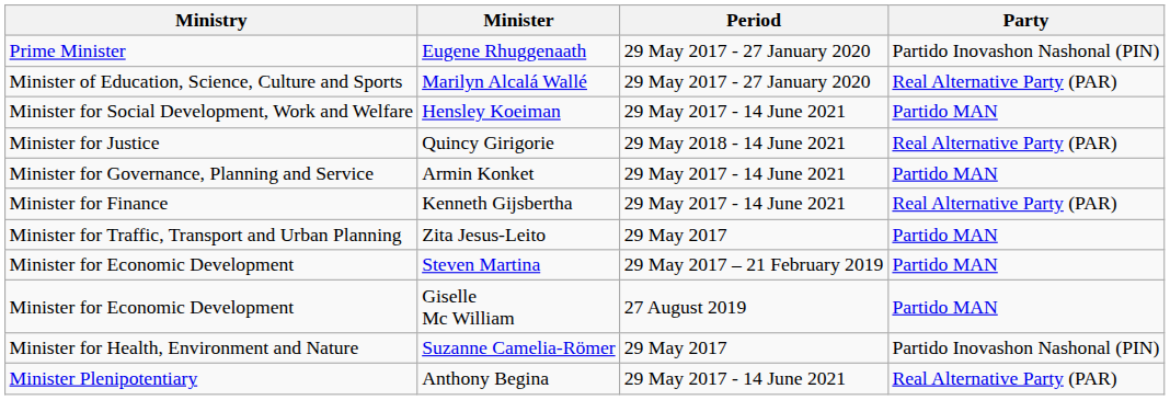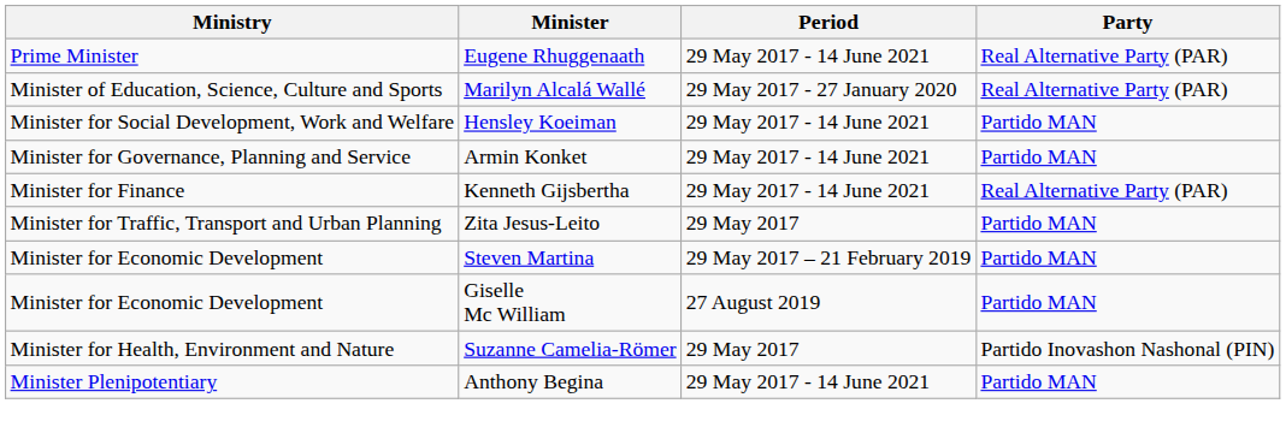Eugene Rhuggenaath | Period: 29 May 2017 - 27 January 2020 -> 29 May 2017 - 14 June 2021
Eugene Rhuggenaath | Party: Partido Inovashon Nashonal (PIN) -> Real Alternative Party (PAR)
- row: Minister for Justice | Quincy Girigorie | 29 May 2018 - 14 June 2021 | Real Alternative Party (PAR)
Anthony Begina | Party: Real Alternative Party (PAR) -> Partido MAN
